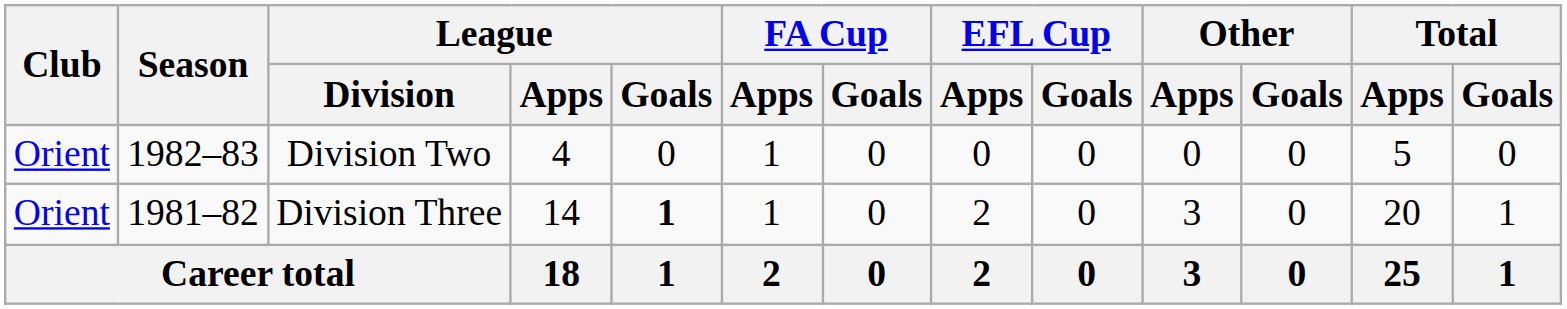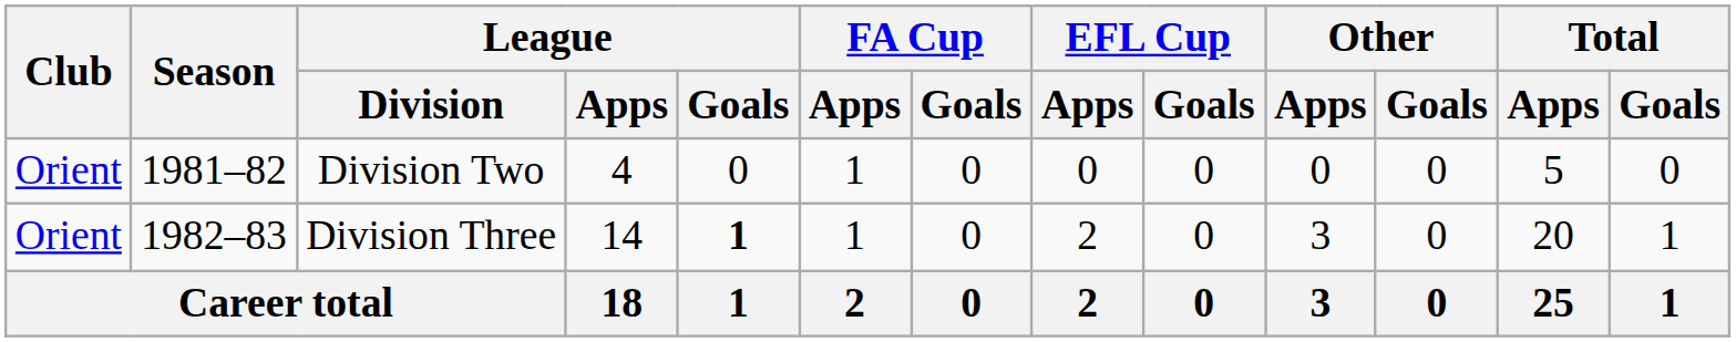Division Two | Season: 1982–83 -> 1981–82
Division Three | Season: 1981–82 -> 1982–83
